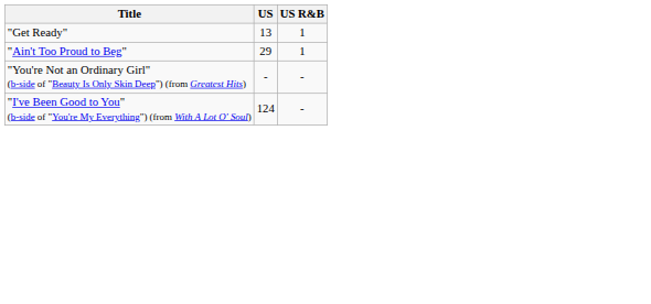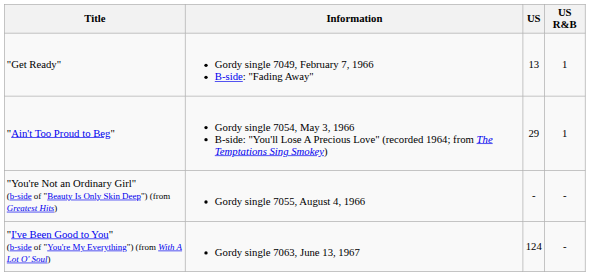+ column: Information | Gordy single 7049, February 7, 1966 B-side: "Fading Away" | Gordy single 7054, May 3, 1966 B-side: "You'll Lose A Precious Love" (recorded 1964; from The Temptations Sing Smokey) | Gordy single 7055, August 4, 1966 | Gordy single 7063, June 13, 1967
